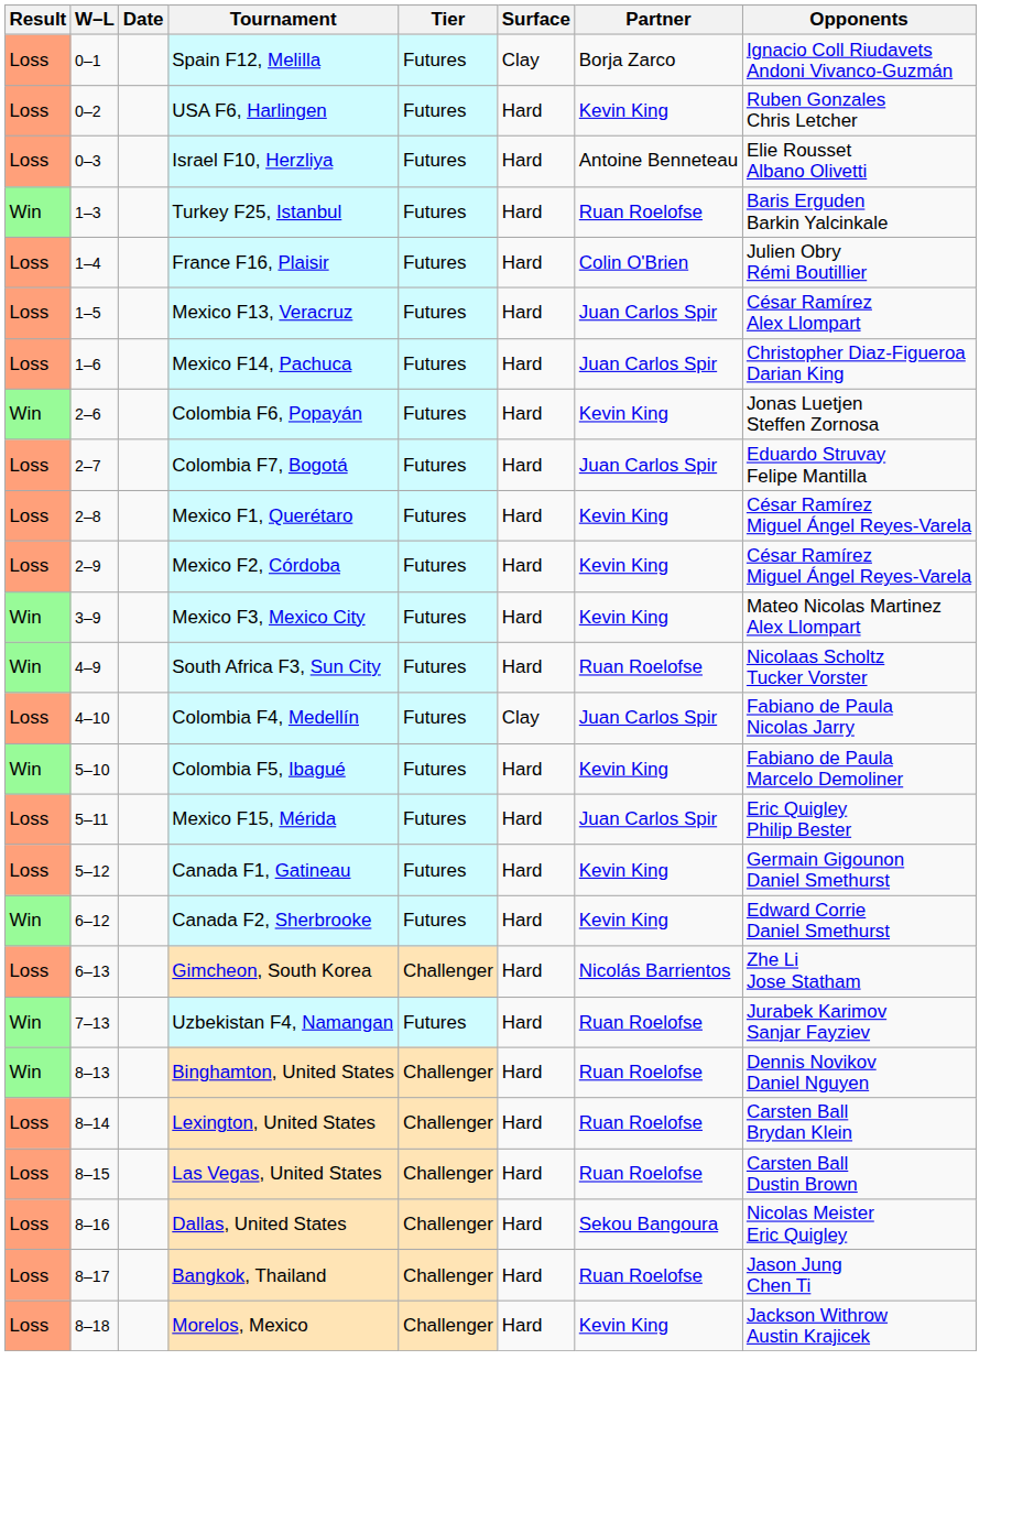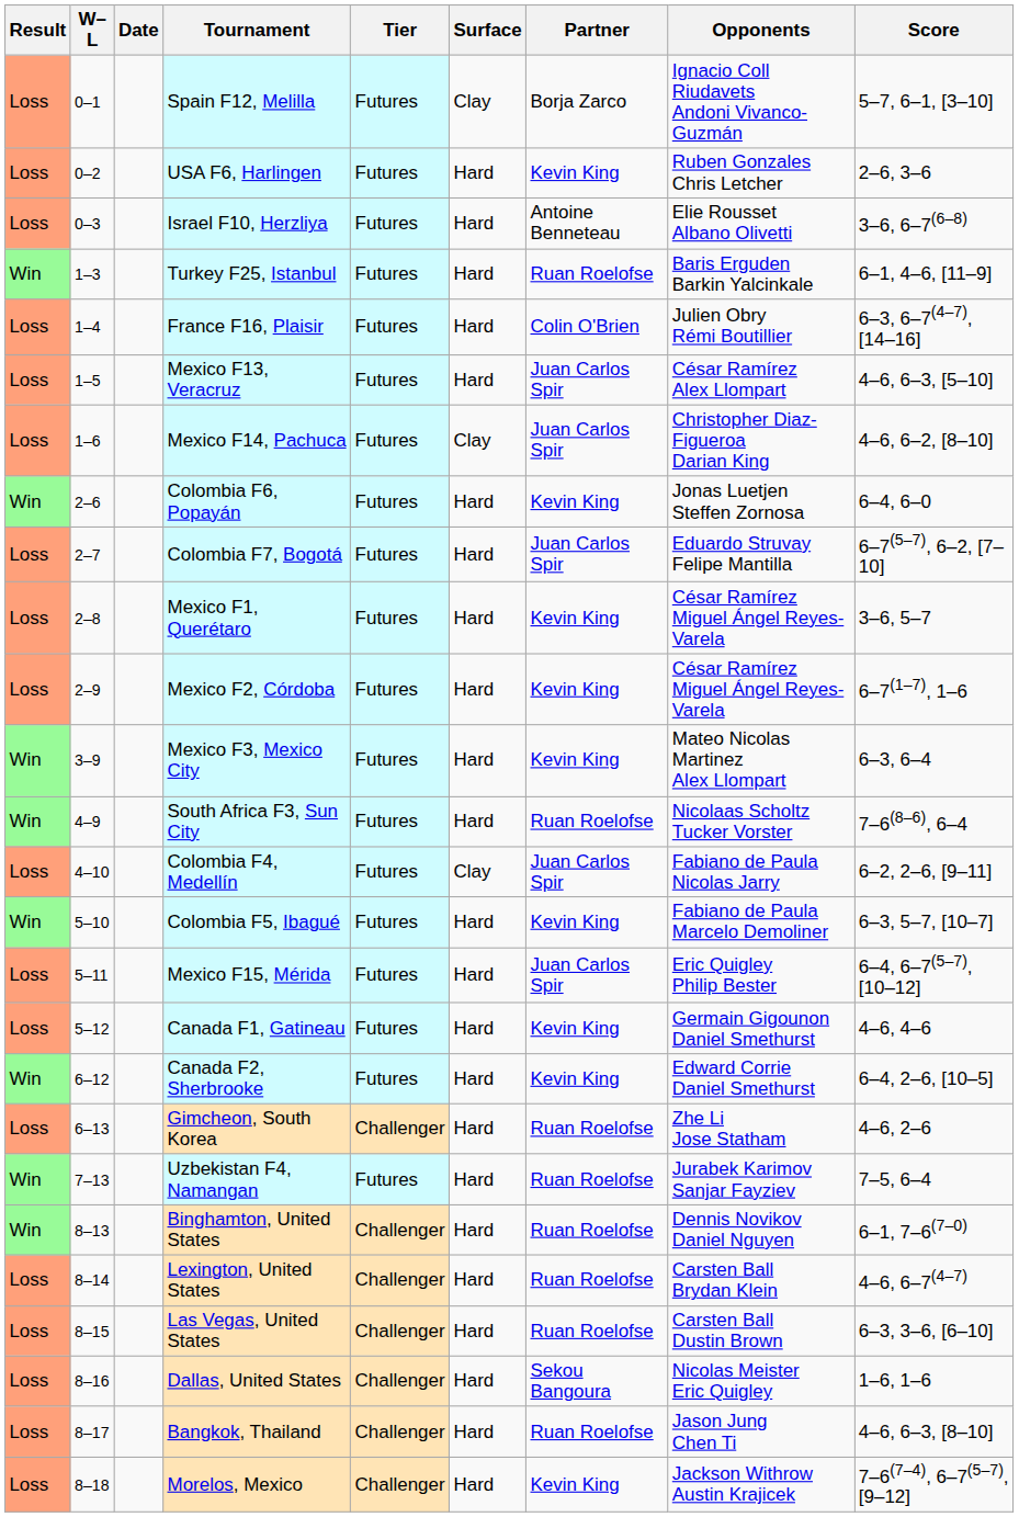+ column: Score | 5–7, 6–1, [3–10] | 2–6, 3–6 | 3–6, 6–7(6–8) | 6–1, 4–6, [11–9] | 6–3, 6–7(4–7), [14–16] | 4–6, 6–3, [5–10] | 4–6, 6–2, [8–10] | 6–4, 6–0 | 6–7(5–7), 6–2, [7–10] | 3–6, 5–7 | 6–7(1–7), 1–6 | 6–3, 6–4 | 7–6(8–6), 6–4 | 6–2, 2–6, [9–11] | 6–3, 5–7, [10–7] | 6–4, 6–7(5–7), [10–12] | 4–6, 4–6 | 6–4, 2–6, [10–5] | 4–6, 2–6 | 7–5, 6–4 | 6–1, 7–6(7–0) | 4–6, 6–7(4–7) | 6–3, 3–6, [6–10] | 1–6, 1–6 | 4–6, 6–3, [8–10] | 7–6(7–4), 6–7(5–7), [9–12]
Mexico F14, Pachuca | Surface: Hard -> Clay
Gimcheon, South Korea | Partner: Nicolás Barrientos -> Ruan Roelofse
